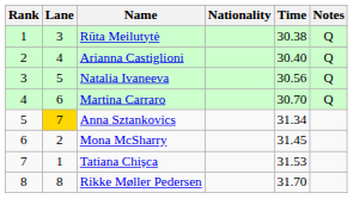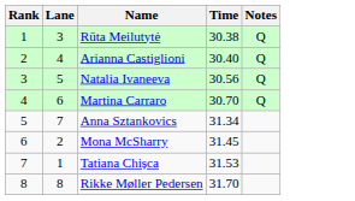- column: Nationality
Anna Sztankovics | Lane: gold background -> no background
